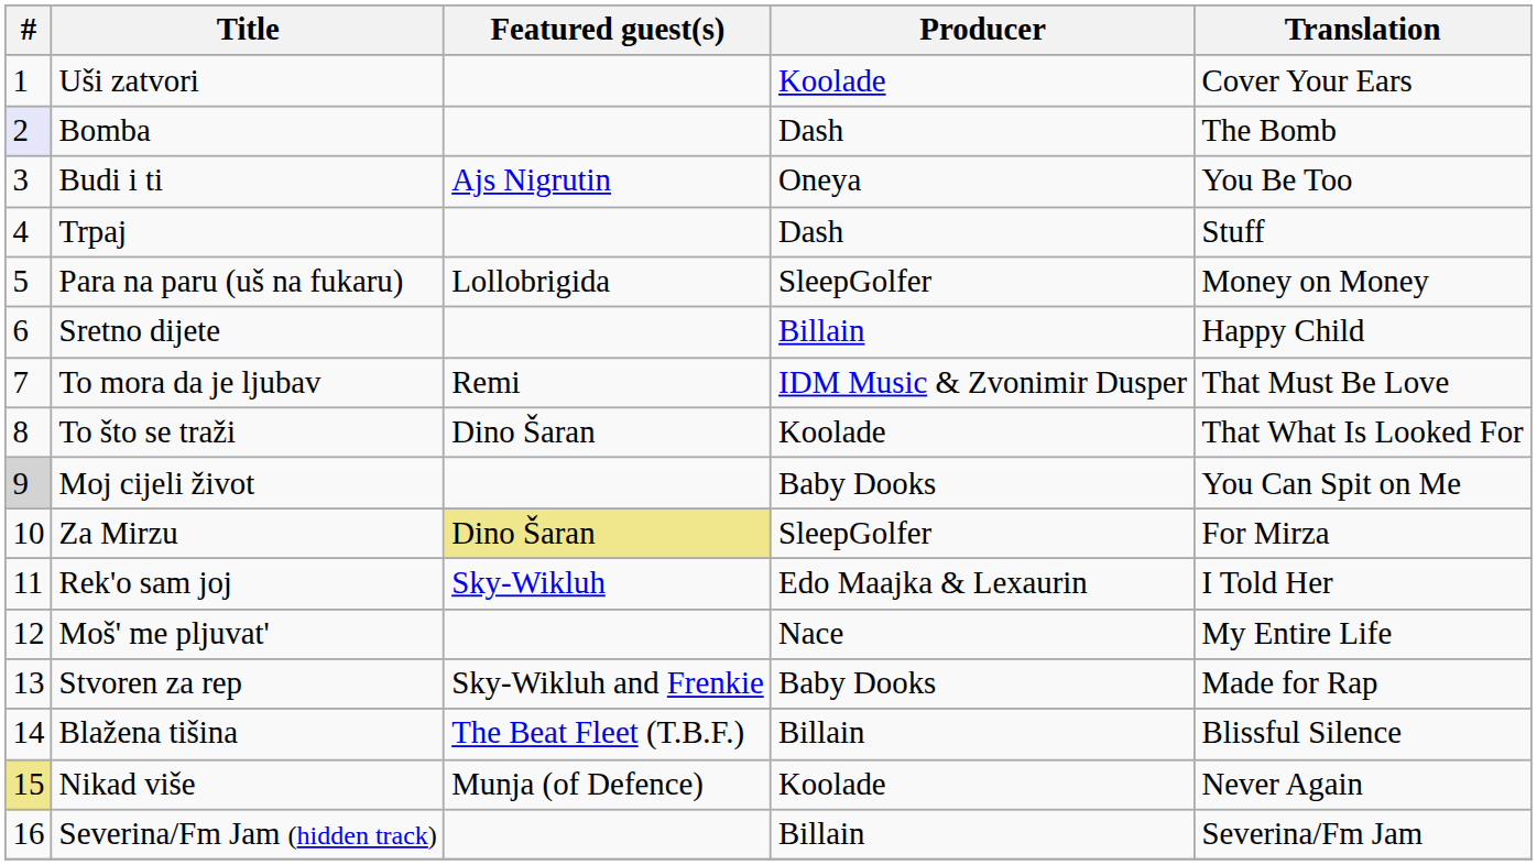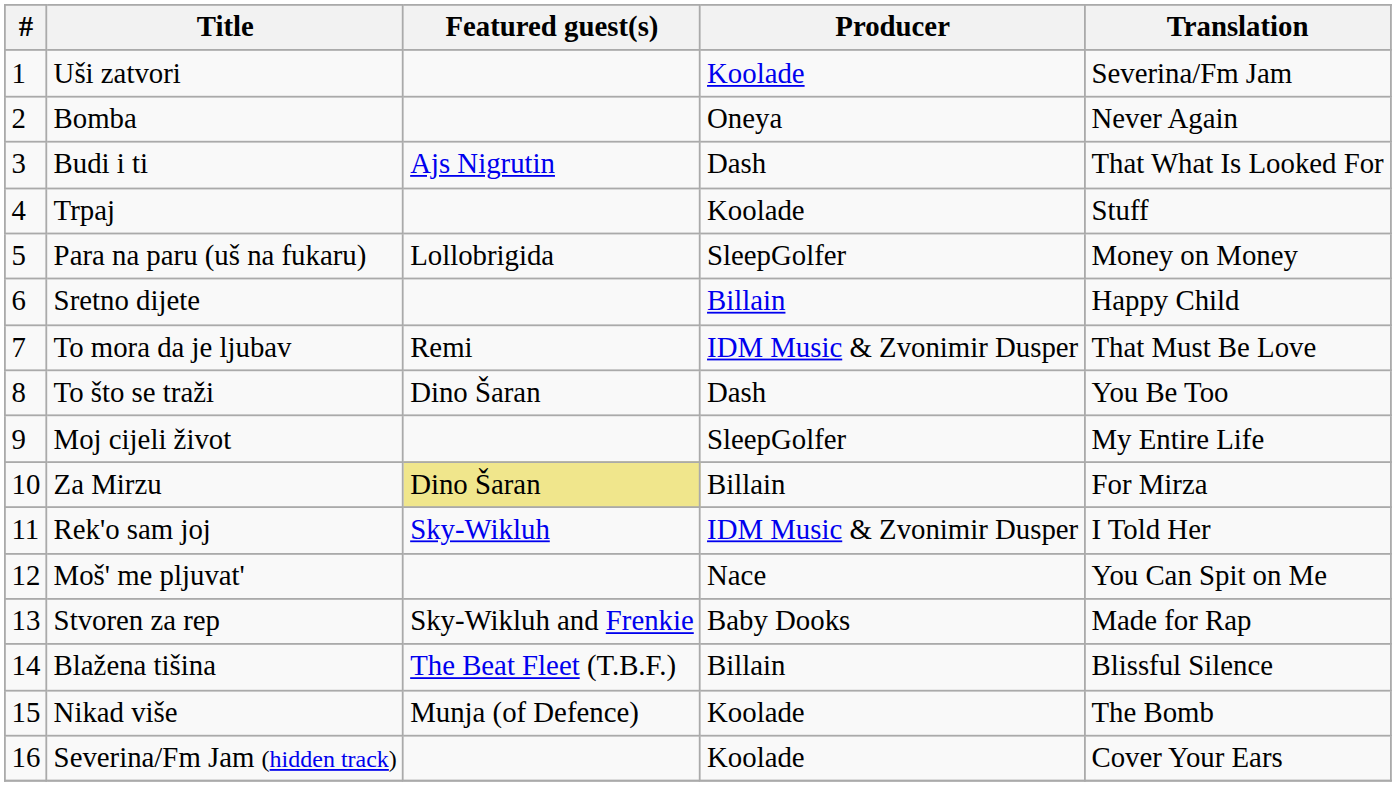Uši zatvori | Translation: Cover Your Ears -> Severina/Fm Jam
Bomba | #: lavender background -> no background
Bomba | Producer: Dash -> Oneya
Bomba | Translation: The Bomb -> Never Again
Budi i ti | Producer: Oneya -> Dash
Budi i ti | Translation: You Be Too -> That What Is Looked For
Trpaj | Producer: Dash -> Koolade
To što se traži | Producer: Koolade -> Dash
To što se traži | Translation: That What Is Looked For -> You Be Too
Moj cijeli život | #: lightgrey background -> no background
Moj cijeli život | Producer: Baby Dooks -> SleepGolfer
Moj cijeli život | Translation: You Can Spit on Me -> My Entire Life
Za Mirzu | Producer: SleepGolfer -> Billain
Rek'o sam joj | Producer: Edo Maajka & Lexaurin -> IDM Music & Zvonimir Dusper
Moš' me pljuvat' | Translation: My Entire Life -> You Can Spit on Me
Nikad više | #: khaki background -> no background
Nikad više | Translation: Never Again -> The Bomb
Severina/Fm Jam (hidden track) | Producer: Billain -> Koolade
Severina/Fm Jam (hidden track) | Translation: Severina/Fm Jam -> Cover Your Ears
